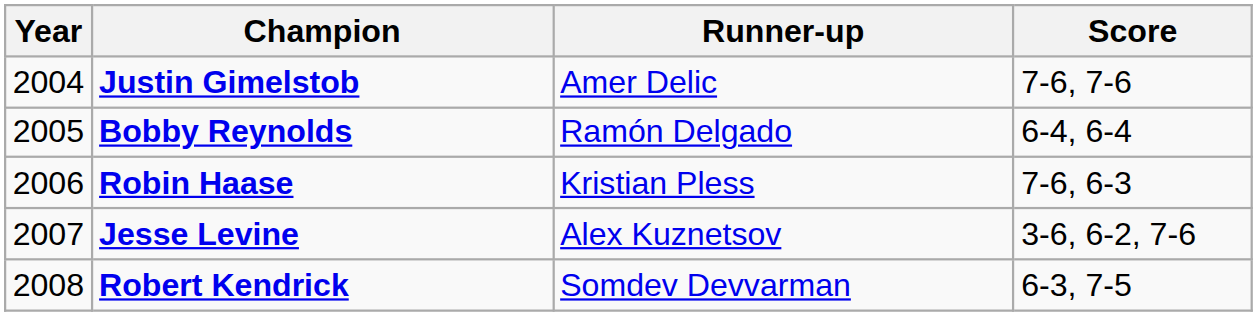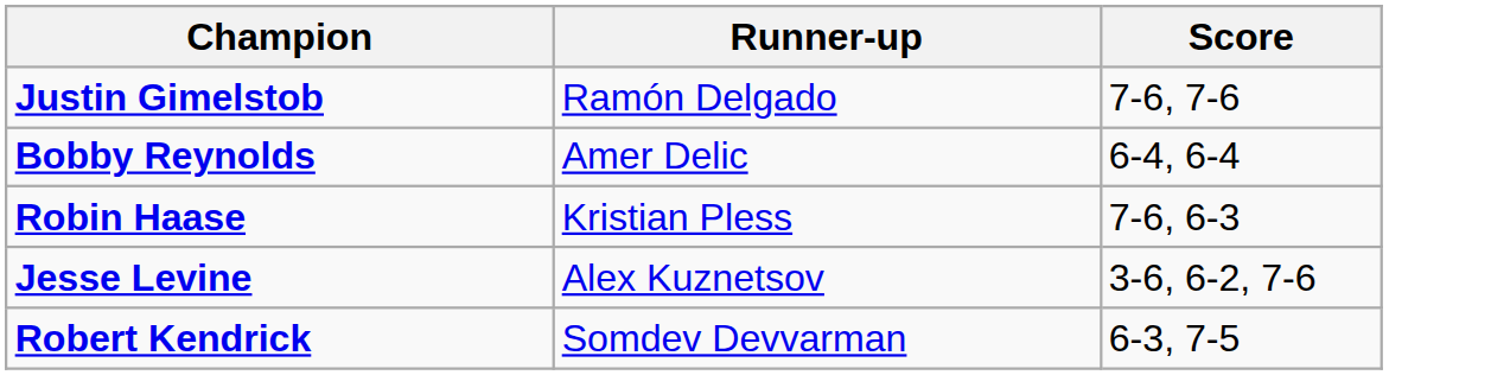- column: Year | 2004 | 2005 | 2006 | 2007 | 2008
Justin Gimelstob | Runner-up: Amer Delic -> Ramón Delgado
Bobby Reynolds | Runner-up: Ramón Delgado -> Amer Delic
